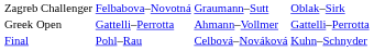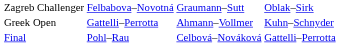Greek Open | column 4: Gattelli–Perrotta -> Kuhn–Schnyder
Final | column 4: Kuhn–Schnyder -> Gattelli–Perrotta
